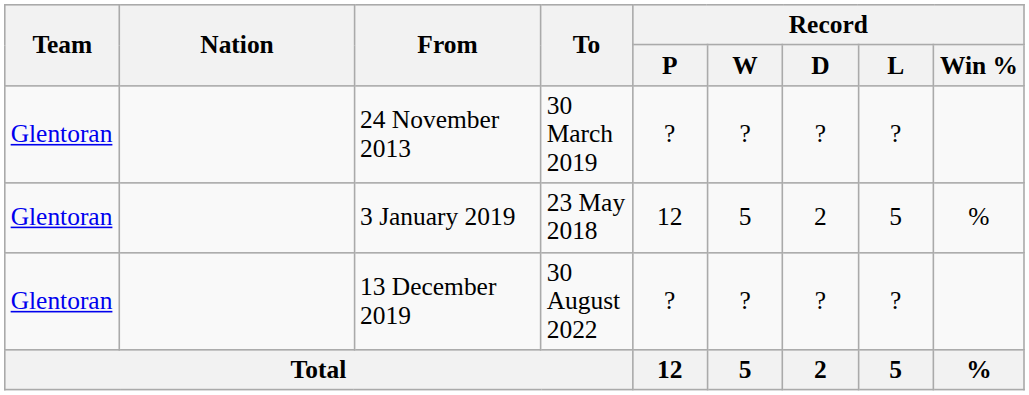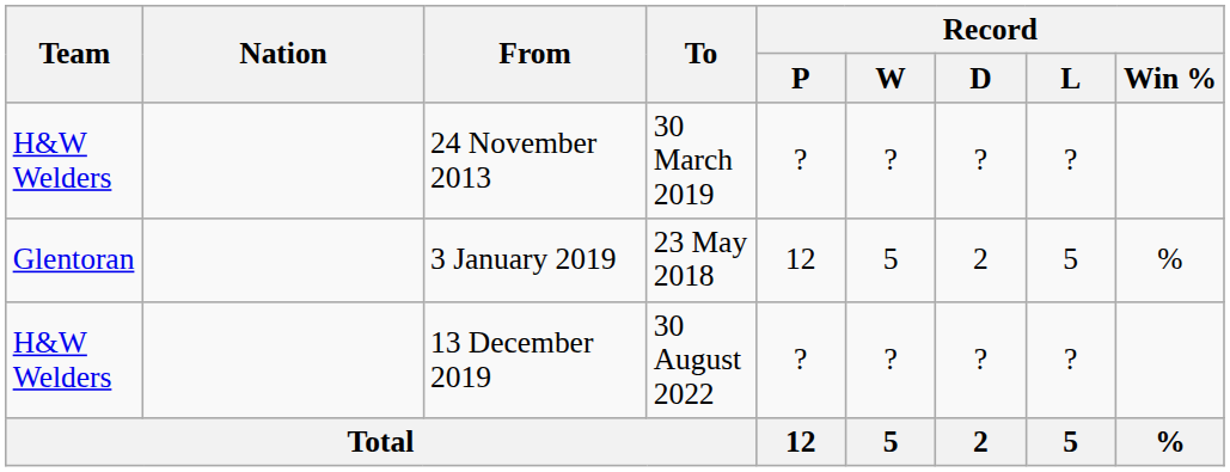24 November 2013 | Team: Glentoran -> H&W Welders
13 December 2019 | Team: Glentoran -> H&W Welders
